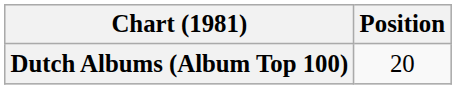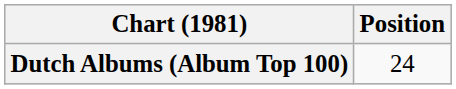Dutch Albums (Album Top 100) | Position: 20 -> 24
